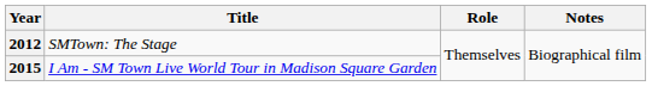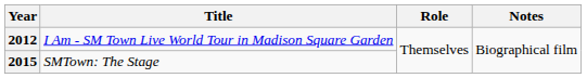2012 | Title: SMTown: The Stage -> I Am - SM Town Live World Tour in Madison Square Garden
2015 | Title: I Am - SM Town Live World Tour in Madison Square Garden -> SMTown: The Stage
